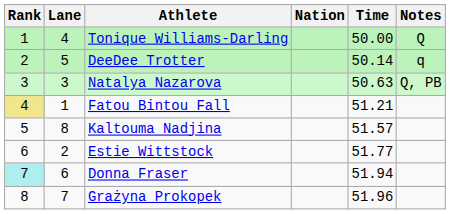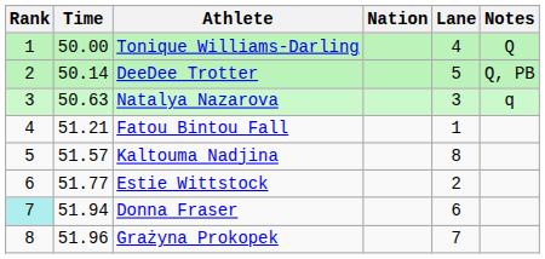columns swapped: Lane <-> Time
DeeDee Trotter | Notes: q -> Q, PB
Natalya Nazarova | Notes: Q, PB -> q
Fatou Bintou Fall | Rank: khaki background -> no background
